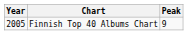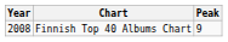Finnish Top 40 Albums Chart | Year: 2005 -> 2008
